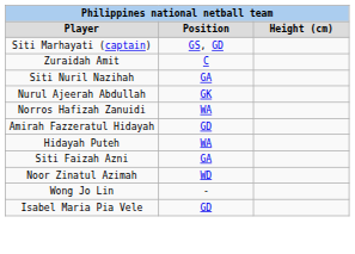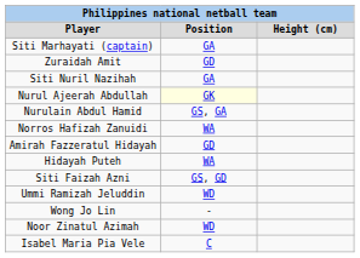Siti Marhayati (captain) | column 2: GS, GD -> GA
Zuraidah Amit | column 2: C -> GD
Nurul Ajeerah Abdullah | column 2: no background -> lightyellow background
+ row: Nurulain Abdul Hamid | GS, GA
Siti Faizah Azni | column 2: GA -> GS, GD
+ row: Ummi Ramizah Jeluddin | WD
rows swapped: Noor Zinatul Azimah <-> Wong Jo Lin
Isabel Maria Pia Vele | column 2: GD -> C
